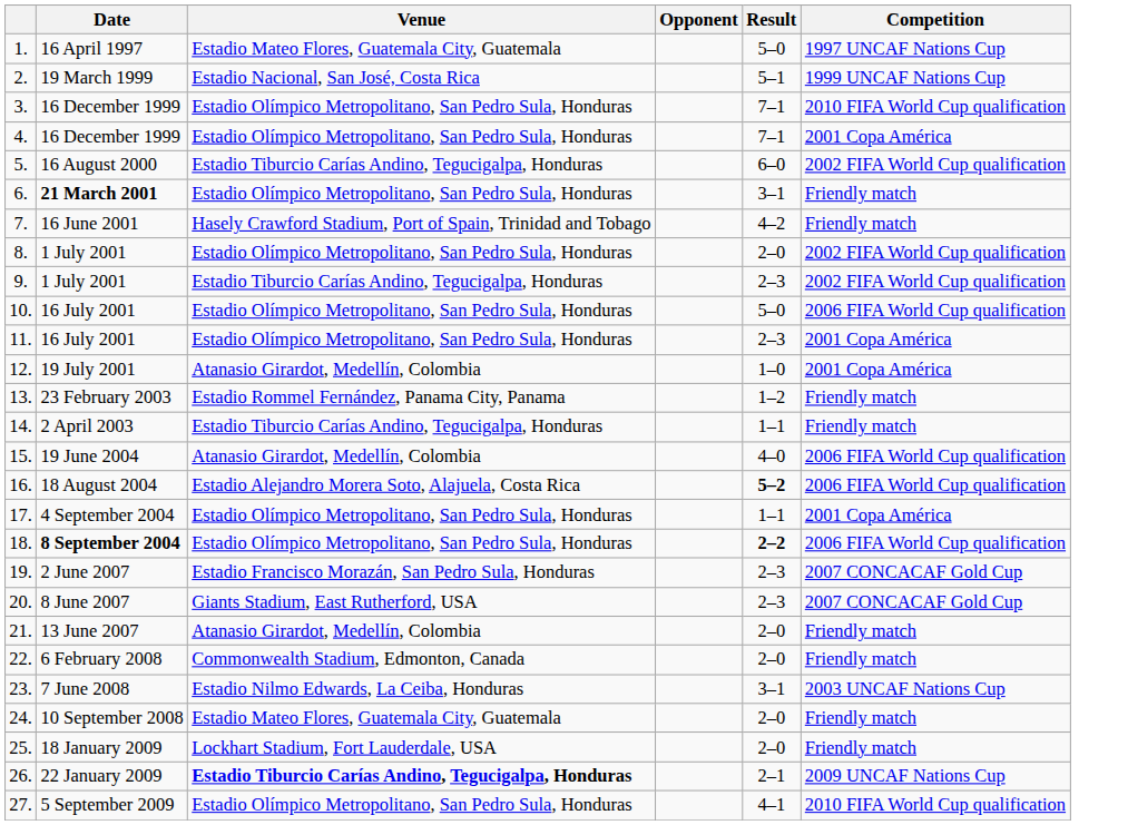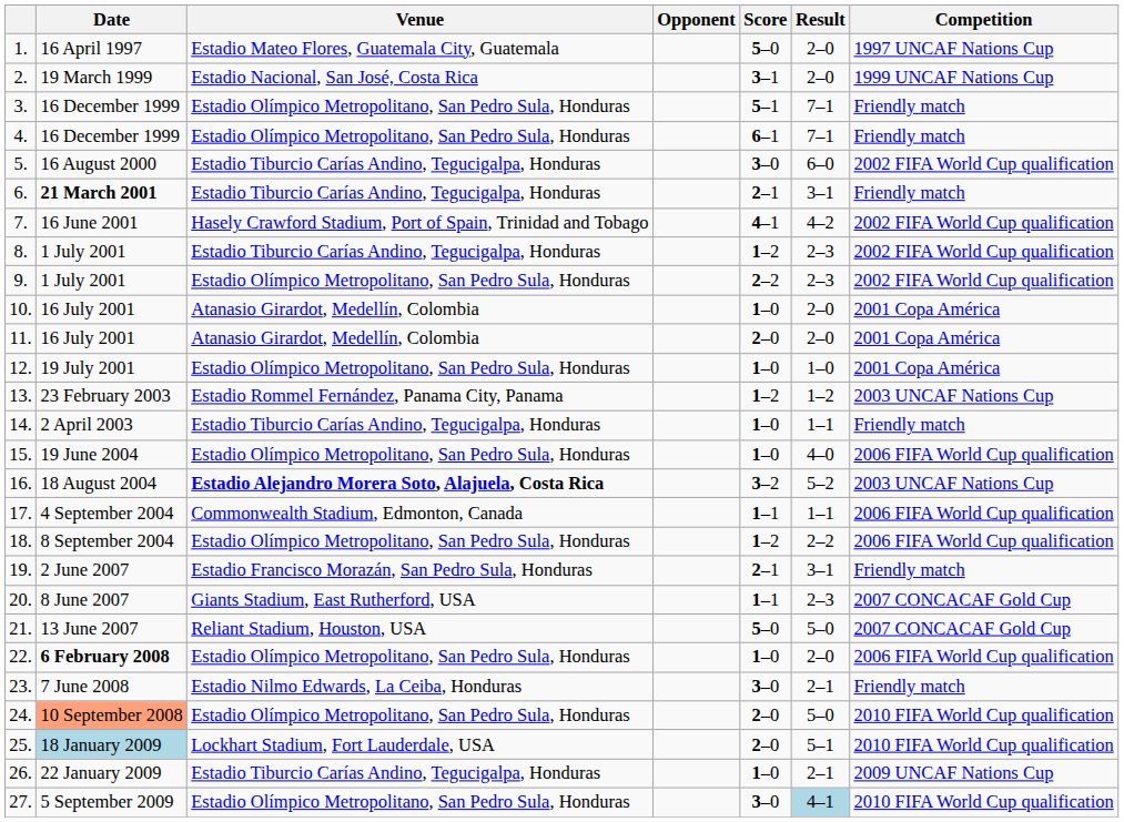+ column: Score | 5–0 | 3–1 | 5–1 | 6–1 | 3–0 | 2–1 | 4–1 | 1–2 | 2–2 | 1–0 | 2–0 | 1–0 | 1–2 | 1–0 | 1–0 | 3–2 | 1–1 | 1–2 | 2–1 | 1–1 | 5–0 | 1–0 | 3–0 | 2–0 | 2–0 | 1–0 | 3–0
1. | Result: 5–0 -> 2–0
2. | Result: 5–1 -> 2–0
3. | Competition: 2010 FIFA World Cup qualification -> Friendly match
4. | Competition: 2001 Copa América -> Friendly match
6. | Venue: Estadio Olímpico Metropolitano, San Pedro Sula, Honduras -> Estadio Tiburcio Carías Andino, Tegucigalpa, Honduras
7. | Competition: Friendly match -> 2002 FIFA World Cup qualification
8. | Venue: Estadio Olímpico Metropolitano, San Pedro Sula, Honduras -> Estadio Tiburcio Carías Andino, Tegucigalpa, Honduras
8. | Result: 2–0 -> 2–3
9. | Venue: Estadio Tiburcio Carías Andino, Tegucigalpa, Honduras -> Estadio Olímpico Metropolitano, San Pedro Sula, Honduras
10. | Venue: Estadio Olímpico Metropolitano, San Pedro Sula, Honduras -> Atanasio Girardot, Medellín, Colombia
10. | Result: 5–0 -> 2–0
10. | Competition: 2006 FIFA World Cup qualification -> 2001 Copa América
11. | Venue: Estadio Olímpico Metropolitano, San Pedro Sula, Honduras -> Atanasio Girardot, Medellín, Colombia
11. | Result: 2–3 -> 2–0
12. | Venue: Atanasio Girardot, Medellín, Colombia -> Estadio Olímpico Metropolitano, San Pedro Sula, Honduras
13. | Competition: Friendly match -> 2003 UNCAF Nations Cup
15. | Venue: Atanasio Girardot, Medellín, Colombia -> Estadio Olímpico Metropolitano, San Pedro Sula, Honduras
16. | Venue: normal -> bold
16. | Result: bold -> normal
16. | Competition: 2006 FIFA World Cup qualification -> 2003 UNCAF Nations Cup
17. | Venue: Estadio Olímpico Metropolitano, San Pedro Sula, Honduras -> Commonwealth Stadium, Edmonton, Canada
17. | Competition: 2001 Copa América -> 2006 FIFA World Cup qualification
18. | Date: bold -> normal
18. | Result: bold -> normal
19. | Result: 2–3 -> 3–1
19. | Competition: 2007 CONCACAF Gold Cup -> Friendly match
21. | Venue: Atanasio Girardot, Medellín, Colombia -> Reliant Stadium, Houston, USA
21. | Result: 2–0 -> 5–0
21. | Competition: Friendly match -> 2007 CONCACAF Gold Cup
22. | Date: normal -> bold
22. | Venue: Commonwealth Stadium, Edmonton, Canada -> Estadio Olímpico Metropolitano, San Pedro Sula, Honduras
22. | Competition: Friendly match -> 2006 FIFA World Cup qualification
23. | Result: 3–1 -> 2–1
23. | Competition: 2003 UNCAF Nations Cup -> Friendly match
24. | Date: no background -> lightsalmon background
24. | Venue: Estadio Mateo Flores, Guatemala City, Guatemala -> Estadio Olímpico Metropolitano, San Pedro Sula, Honduras
24. | Result: 2–0 -> 5–0
24. | Competition: Friendly match -> 2010 FIFA World Cup qualification
25. | Date: no background -> lightblue background
25. | Result: 2–0 -> 5–1
25. | Competition: Friendly match -> 2010 FIFA World Cup qualification
26. | Venue: bold -> normal
27. | Result: no background -> lightblue background
